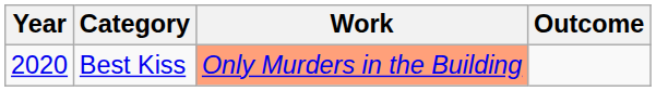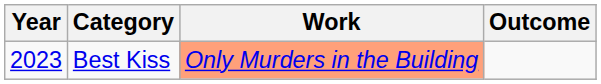Best Kiss | Year: 2020 -> 2023
